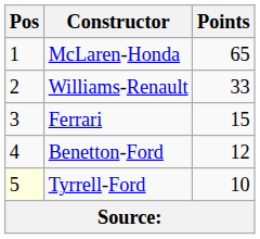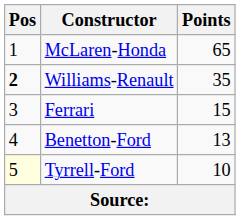Williams-Renault | Pos: normal -> bold
Williams-Renault | Points: 33 -> 35
Benetton-Ford | Points: 12 -> 13
